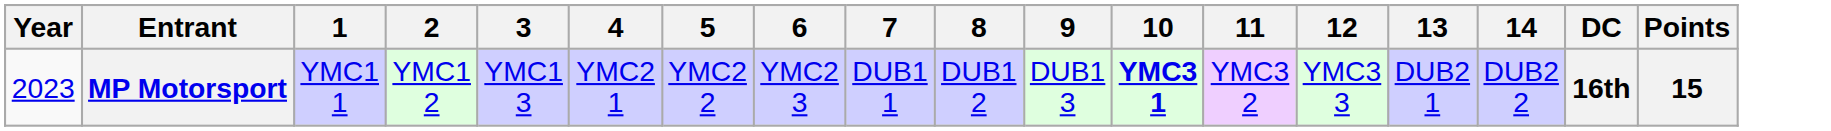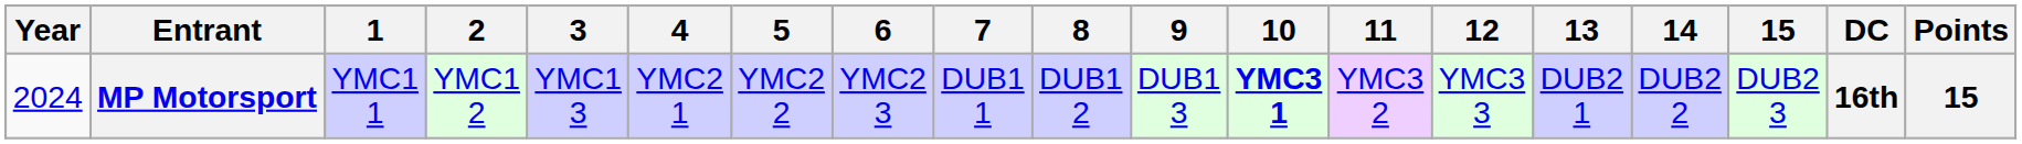+ column: 15 | DUB2 3
MP Motorsport | Year: 2023 -> 2024
